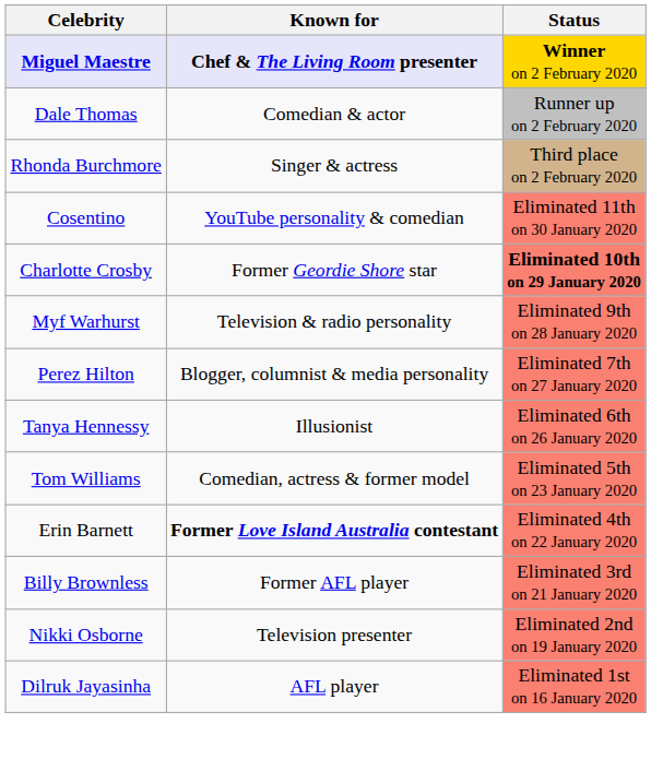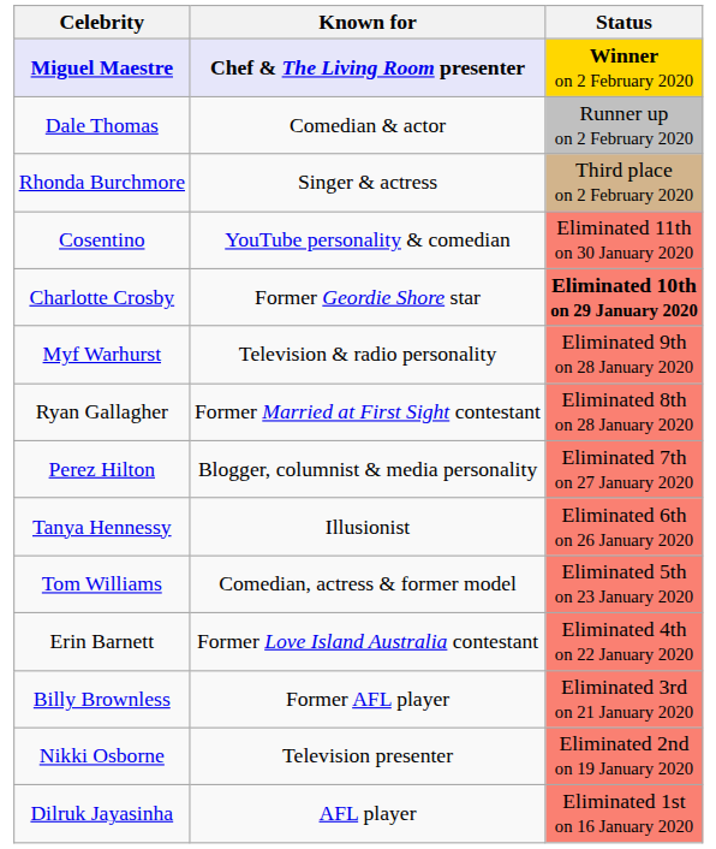+ row: Ryan Gallagher | Former Married at First Sight contestant | Eliminated 8th on 28 January 2020
Erin Barnett | Known for: bold -> normal
